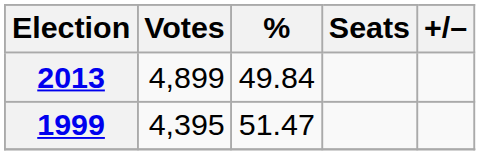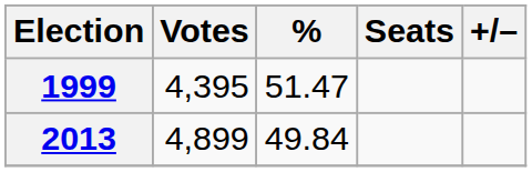rows swapped: 1999 <-> 2013
